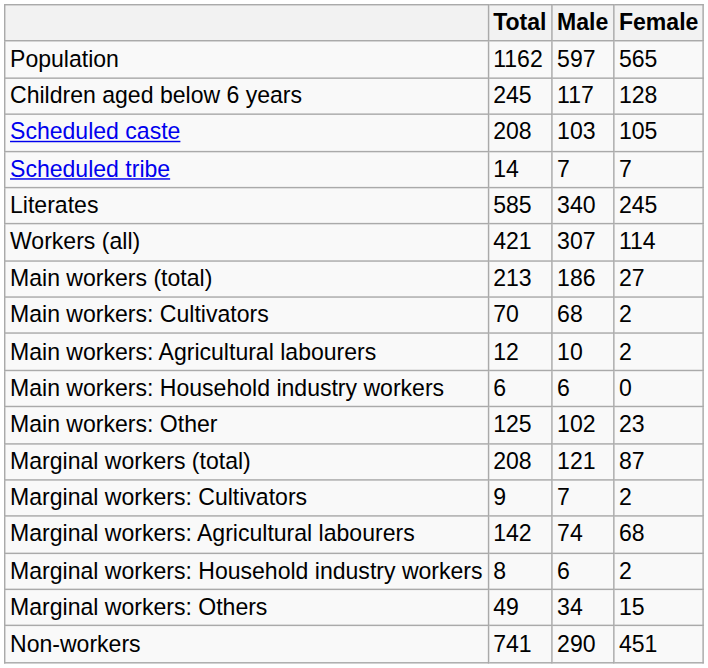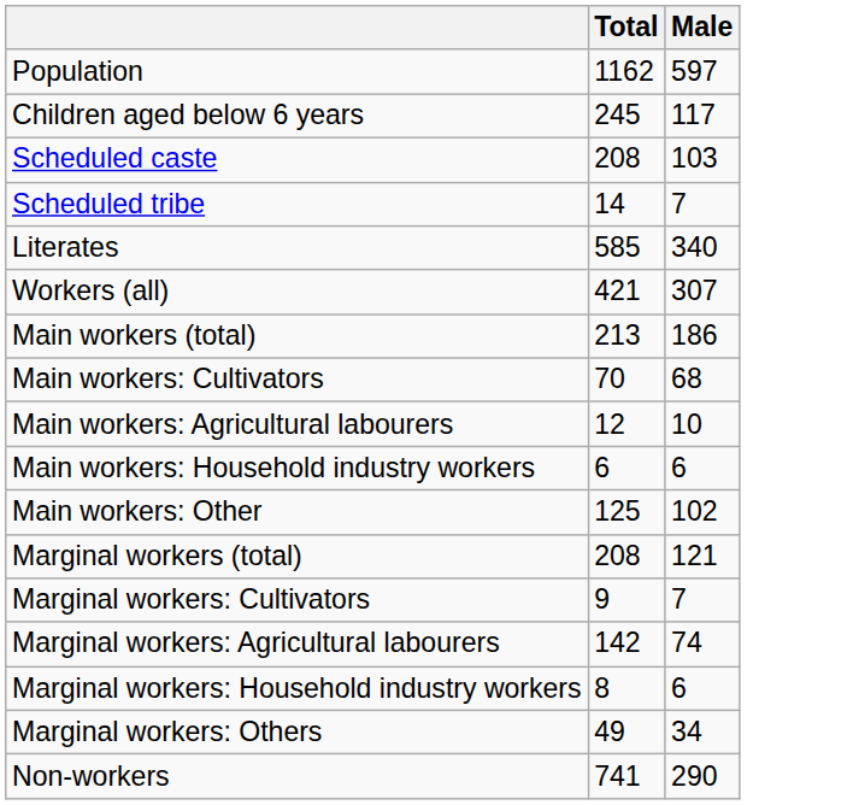- column: Female | 565 | 128 | 105 | 7 | 245 | 114 | 27 | 2 | 2 | 0 | 23 | 87 | 2 | 68 | 2 | 15 | 451
